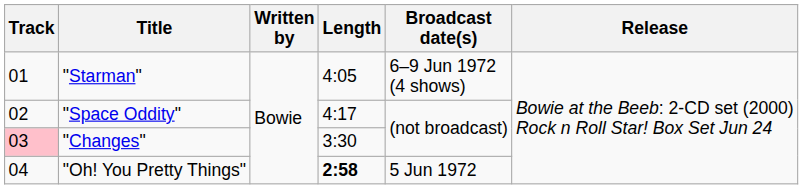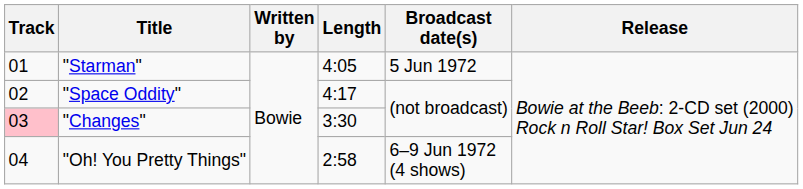"Starman" | Broadcast date(s): 6–9 Jun 1972 (4 shows) -> 5 Jun 1972
"Oh! You Pretty Things" | Length: bold -> normal
"Oh! You Pretty Things" | Broadcast date(s): 5 Jun 1972 -> 6–9 Jun 1972 (4 shows)
